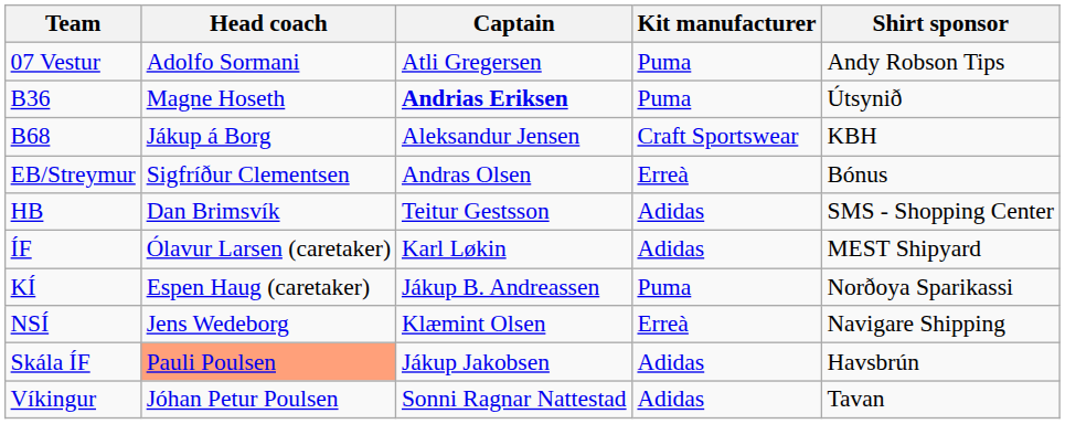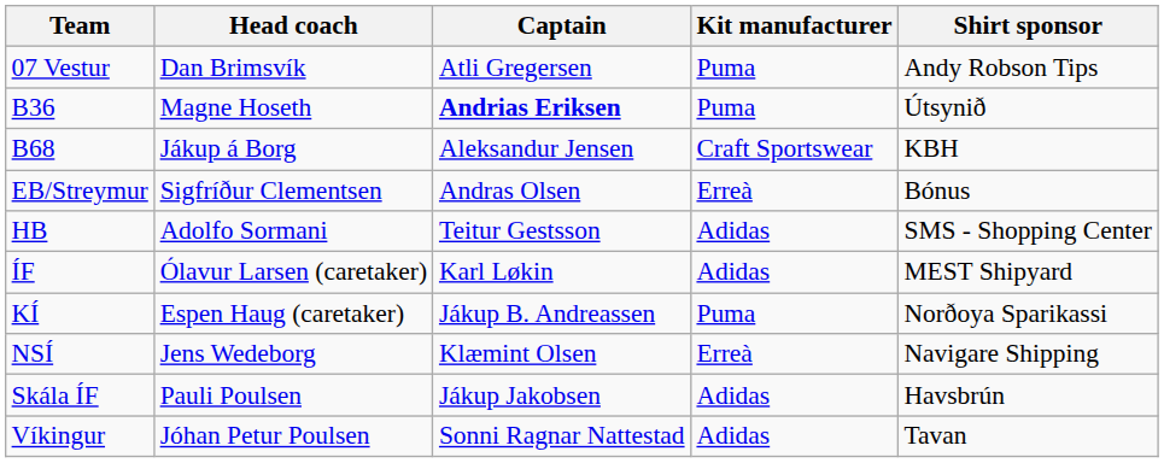07 Vestur | Head coach: Adolfo Sormani -> Dan Brimsvík
HB | Head coach: Dan Brimsvík -> Adolfo Sormani
Skála ÍF | Head coach: lightsalmon background -> no background
